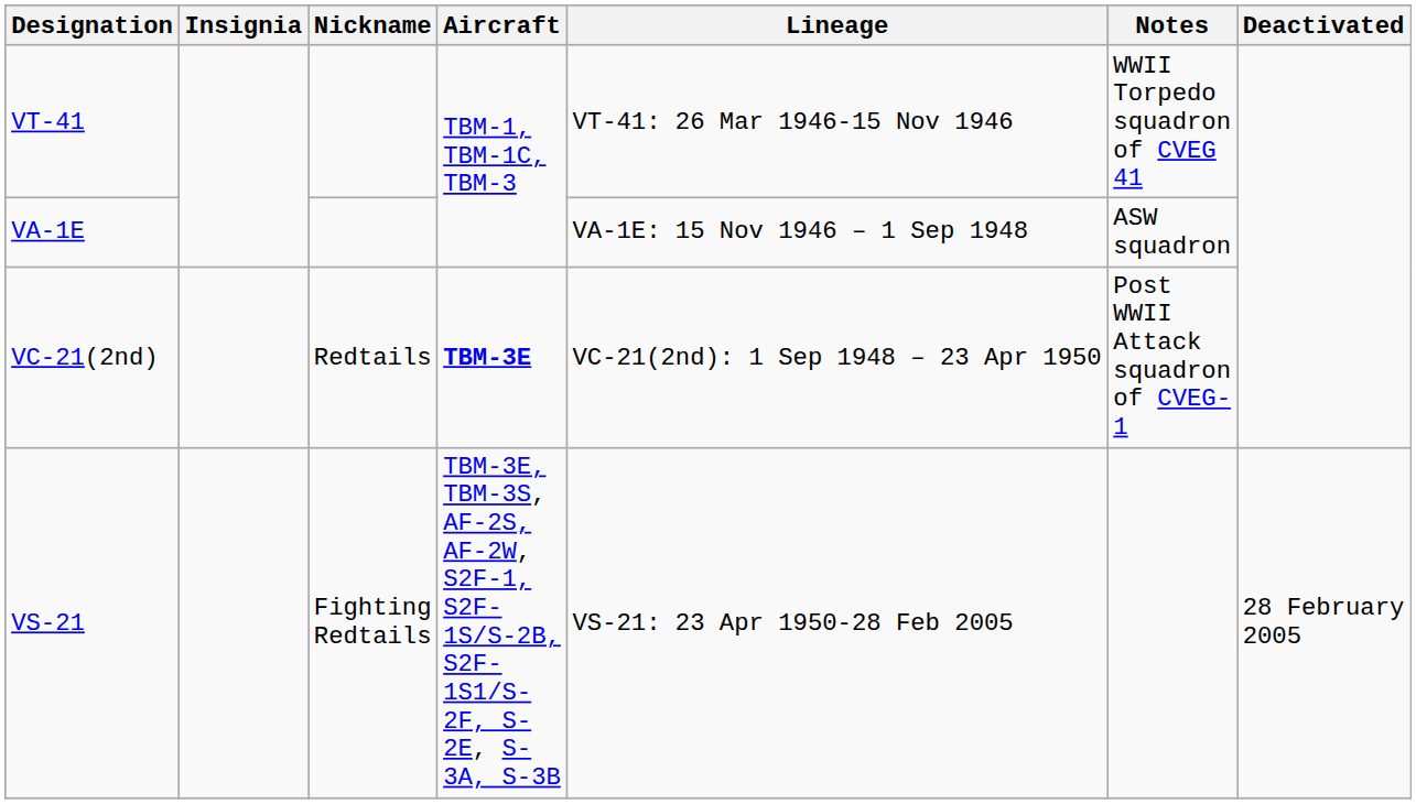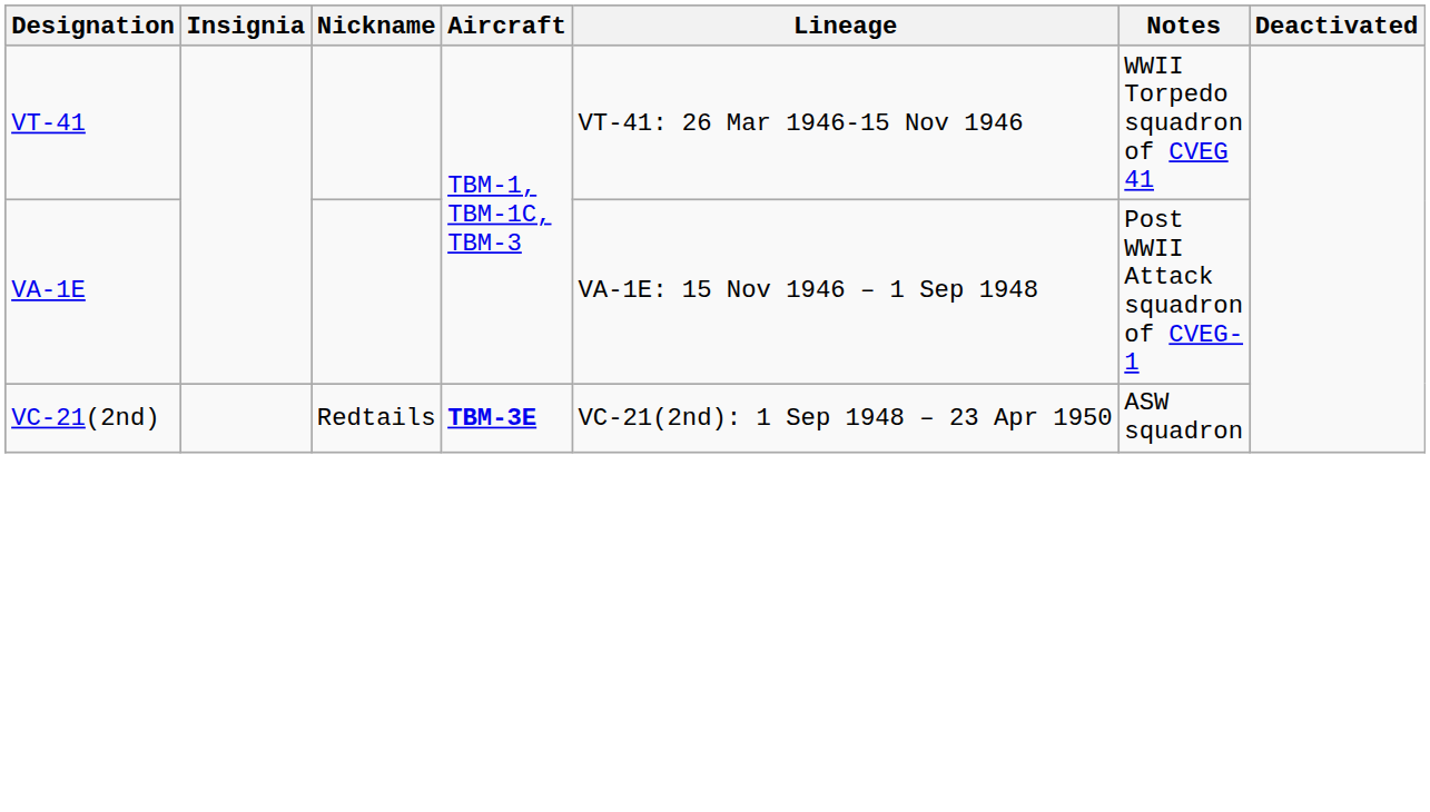VA-1E | Notes: ASW squadron -> Post WWII Attack squadron of CVEG-1
VC-21(2nd) | Notes: Post WWII Attack squadron of CVEG-1 -> ASW squadron
- row: VS-21 | Fighting Redtails | TBM-3E, TBM-3S, AF-2S, AF-2W, S2F-1, S2F-1S/S-2B, S2F-1S1/S-2F, S-2E, S-3A, S-3B | VS-21: 23 Apr 1950-28 Feb 2005 | 28 February 2005
